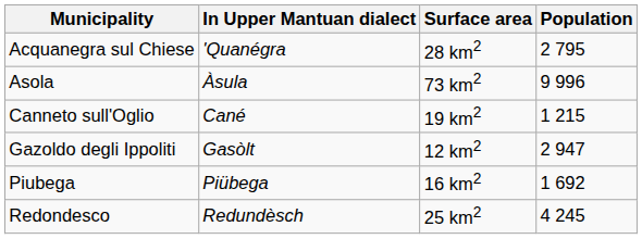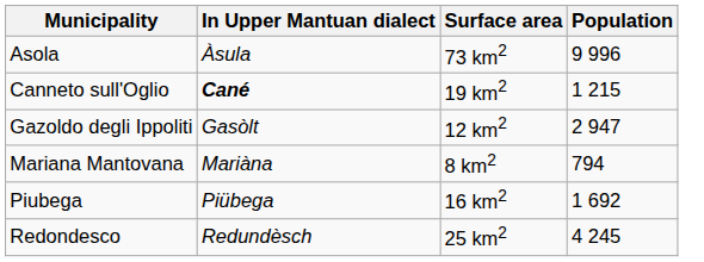- row: Acquanegra sul Chiese | 'Quanégra | 28 km2 | 2 795
Canneto sull'Oglio | In Upper Mantuan dialect: normal -> bold
+ row: Mariana Mantovana | Mariàna | 8 km2 | 794
